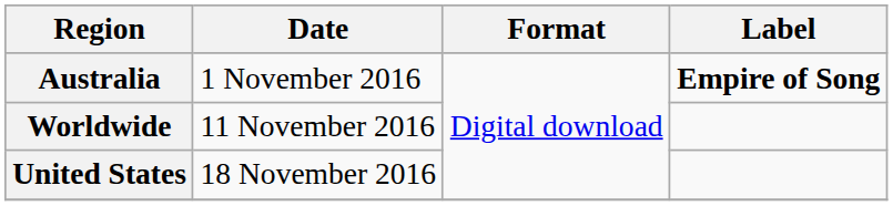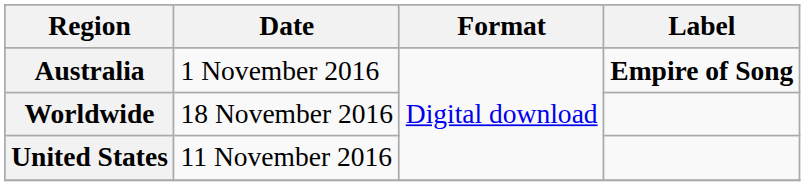Worldwide | Date: 11 November 2016 -> 18 November 2016
United States | Date: 18 November 2016 -> 11 November 2016
